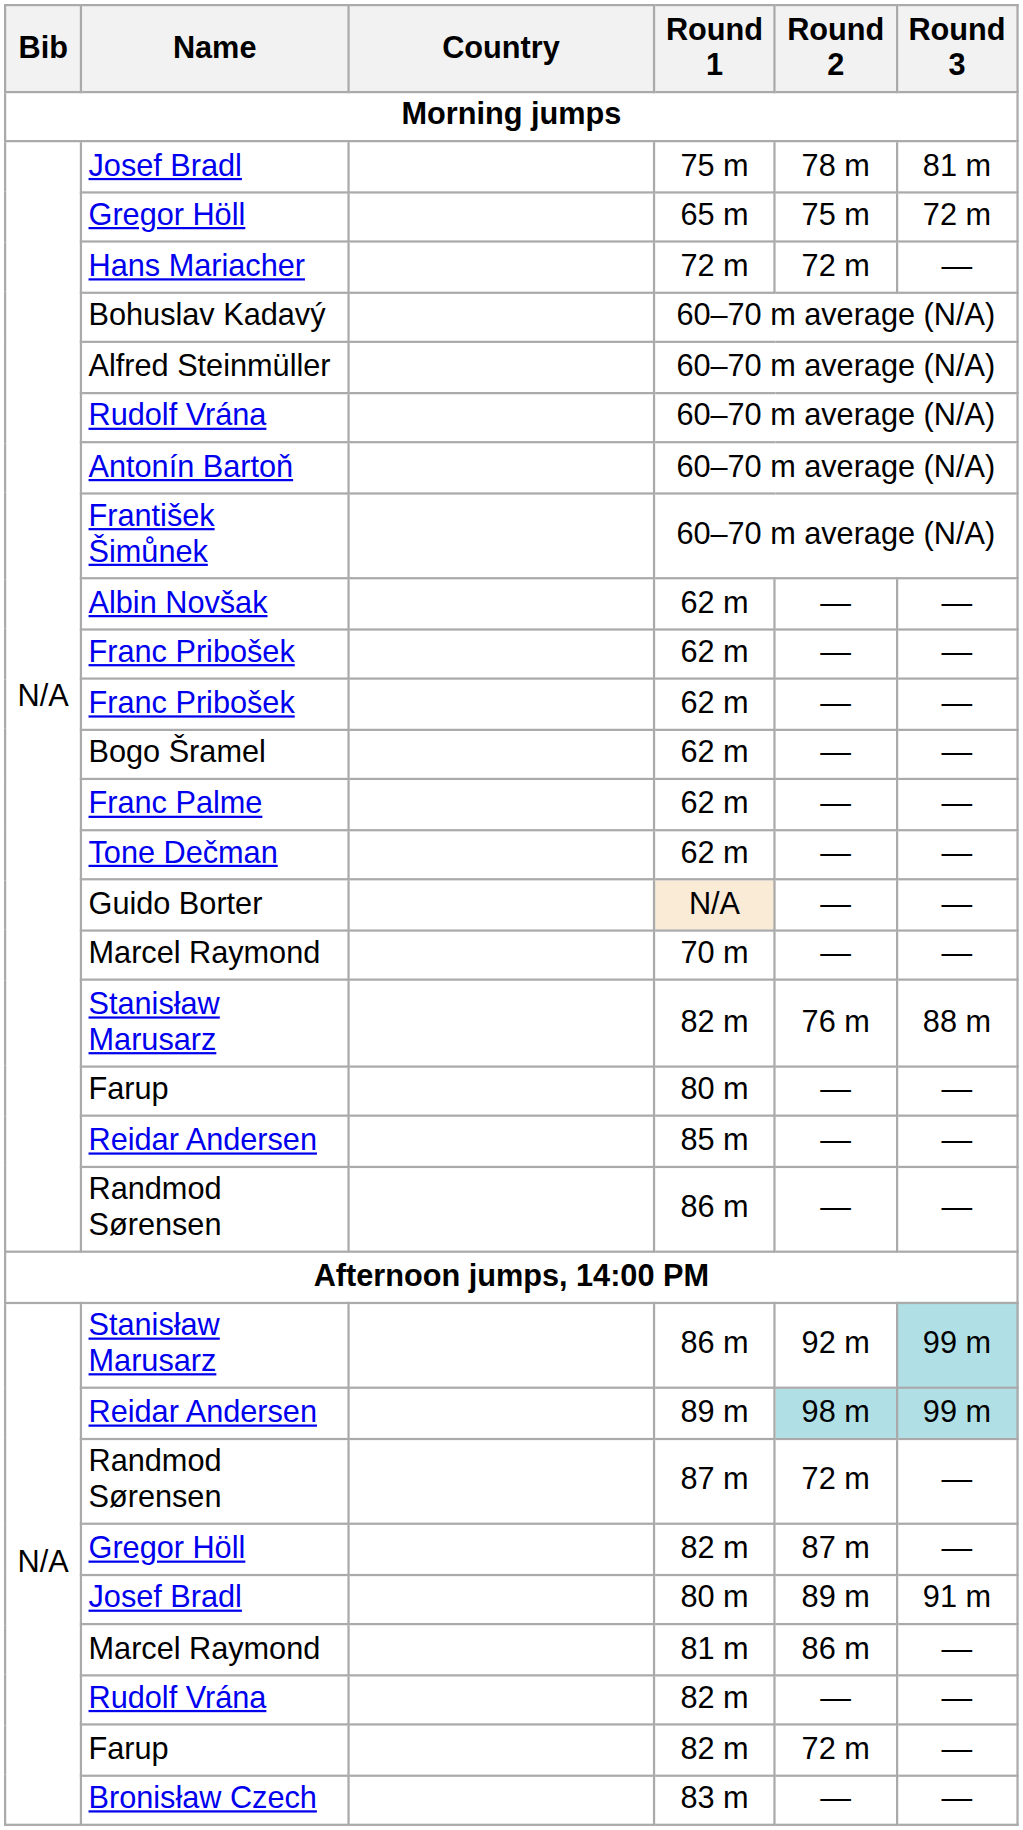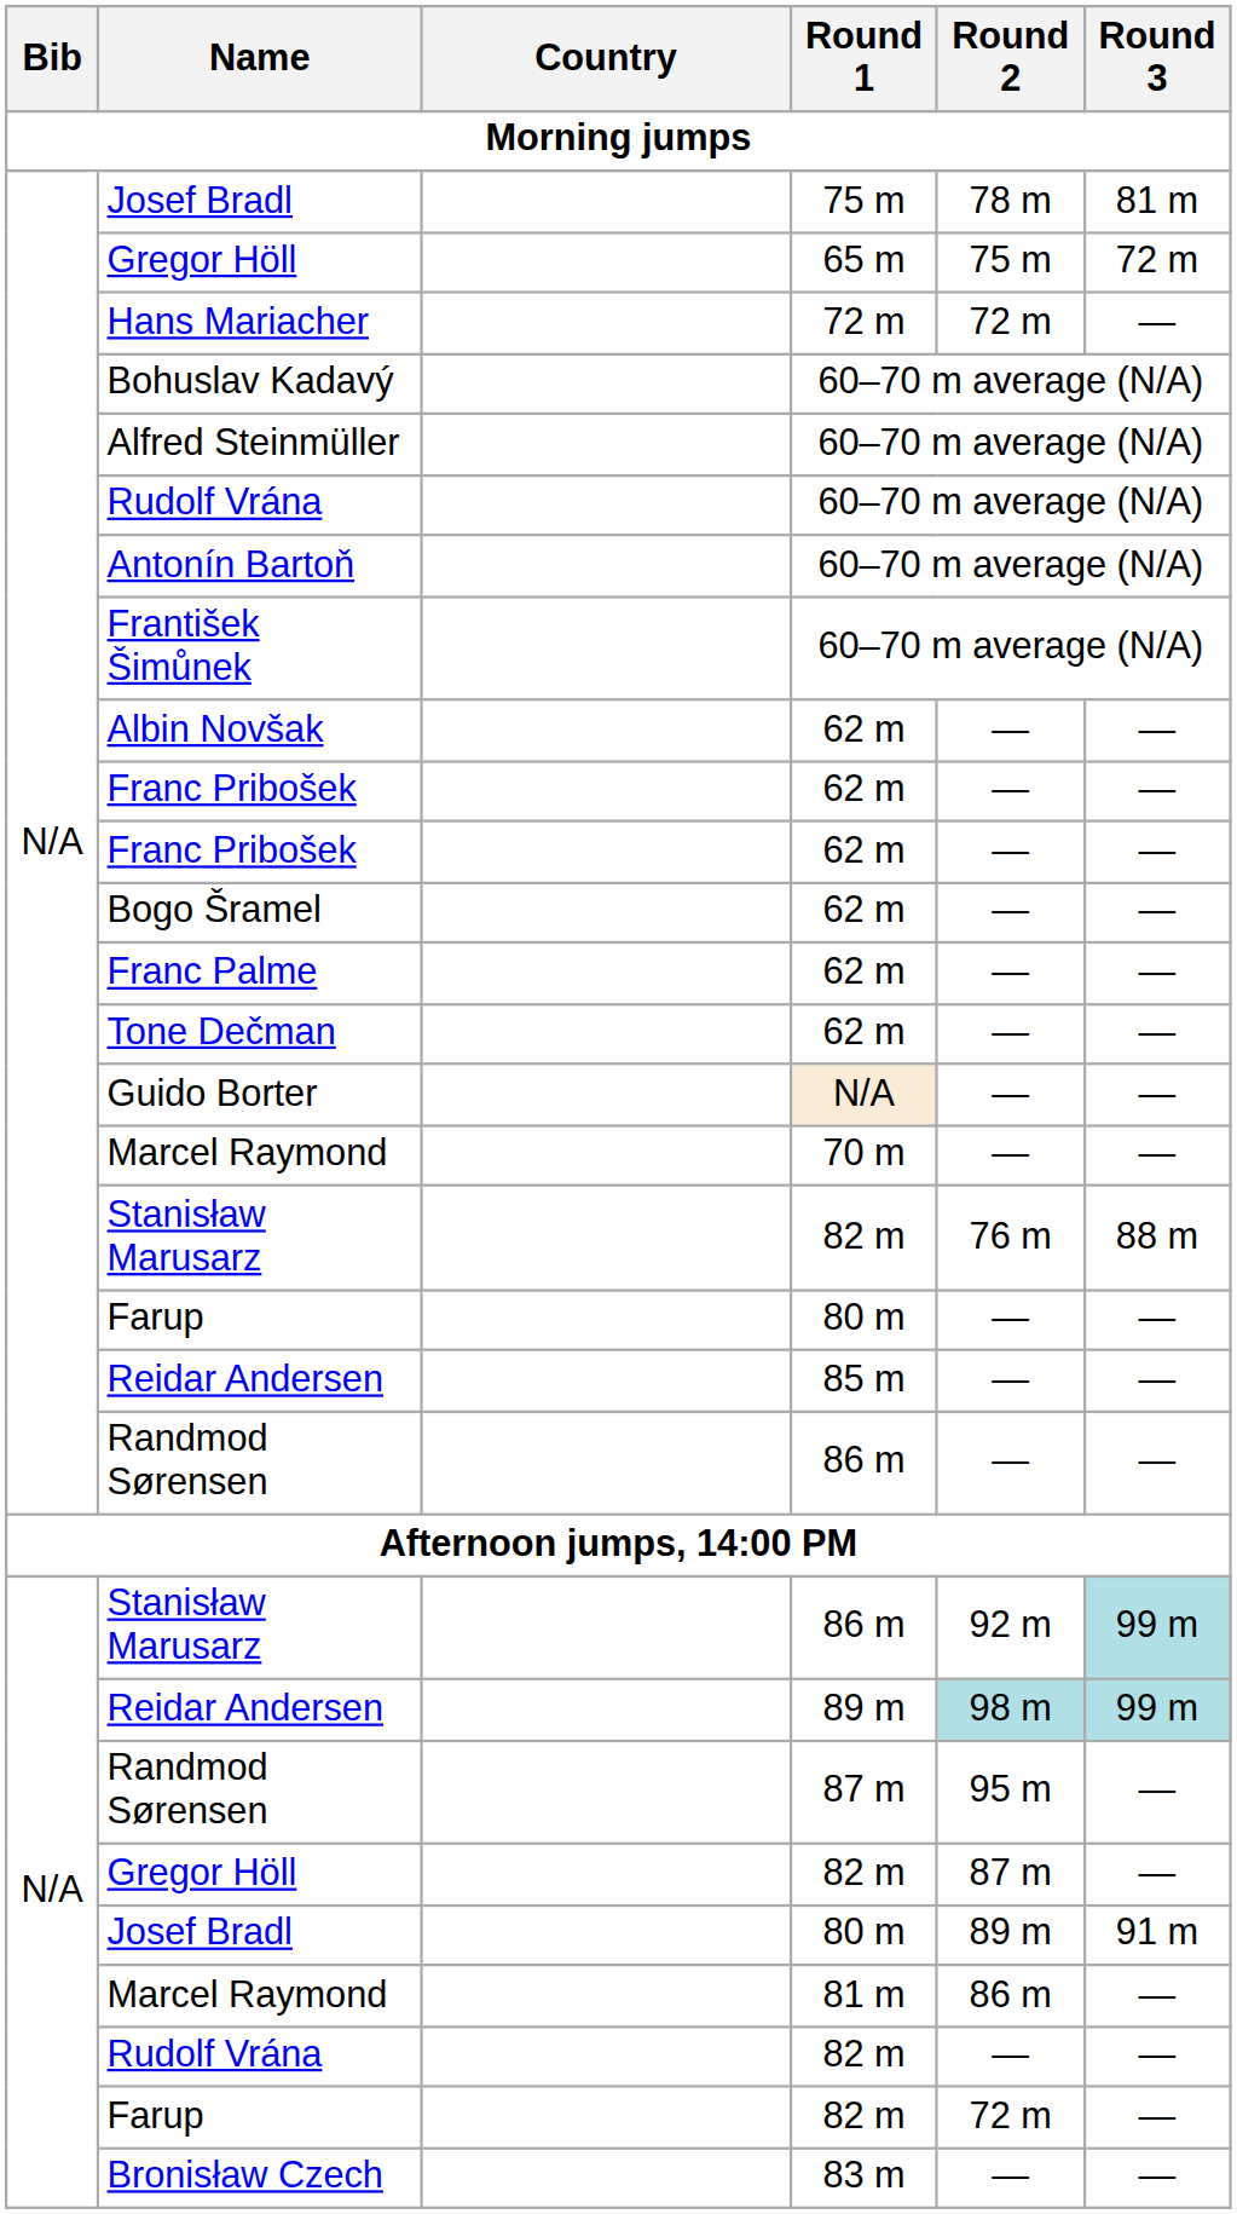Randmod Sørensen / 87 m | Round 2: 72 m -> 95 m
